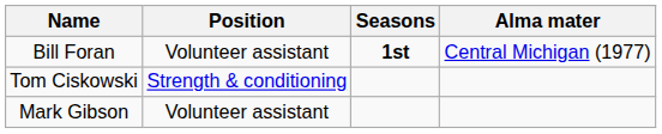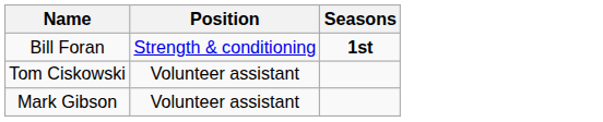- column: Alma mater | Central Michigan (1977)
Bill Foran | Position: Volunteer assistant -> Strength & conditioning
Tom Ciskowski | Position: Strength & conditioning -> Volunteer assistant
